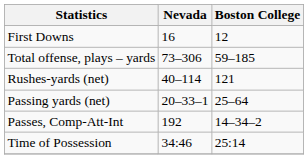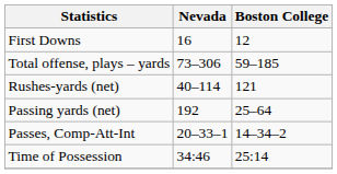Passing yards (net) | Nevada: 20–33–1 -> 192
Passes, Comp-Att-Int | Nevada: 192 -> 20–33–1
